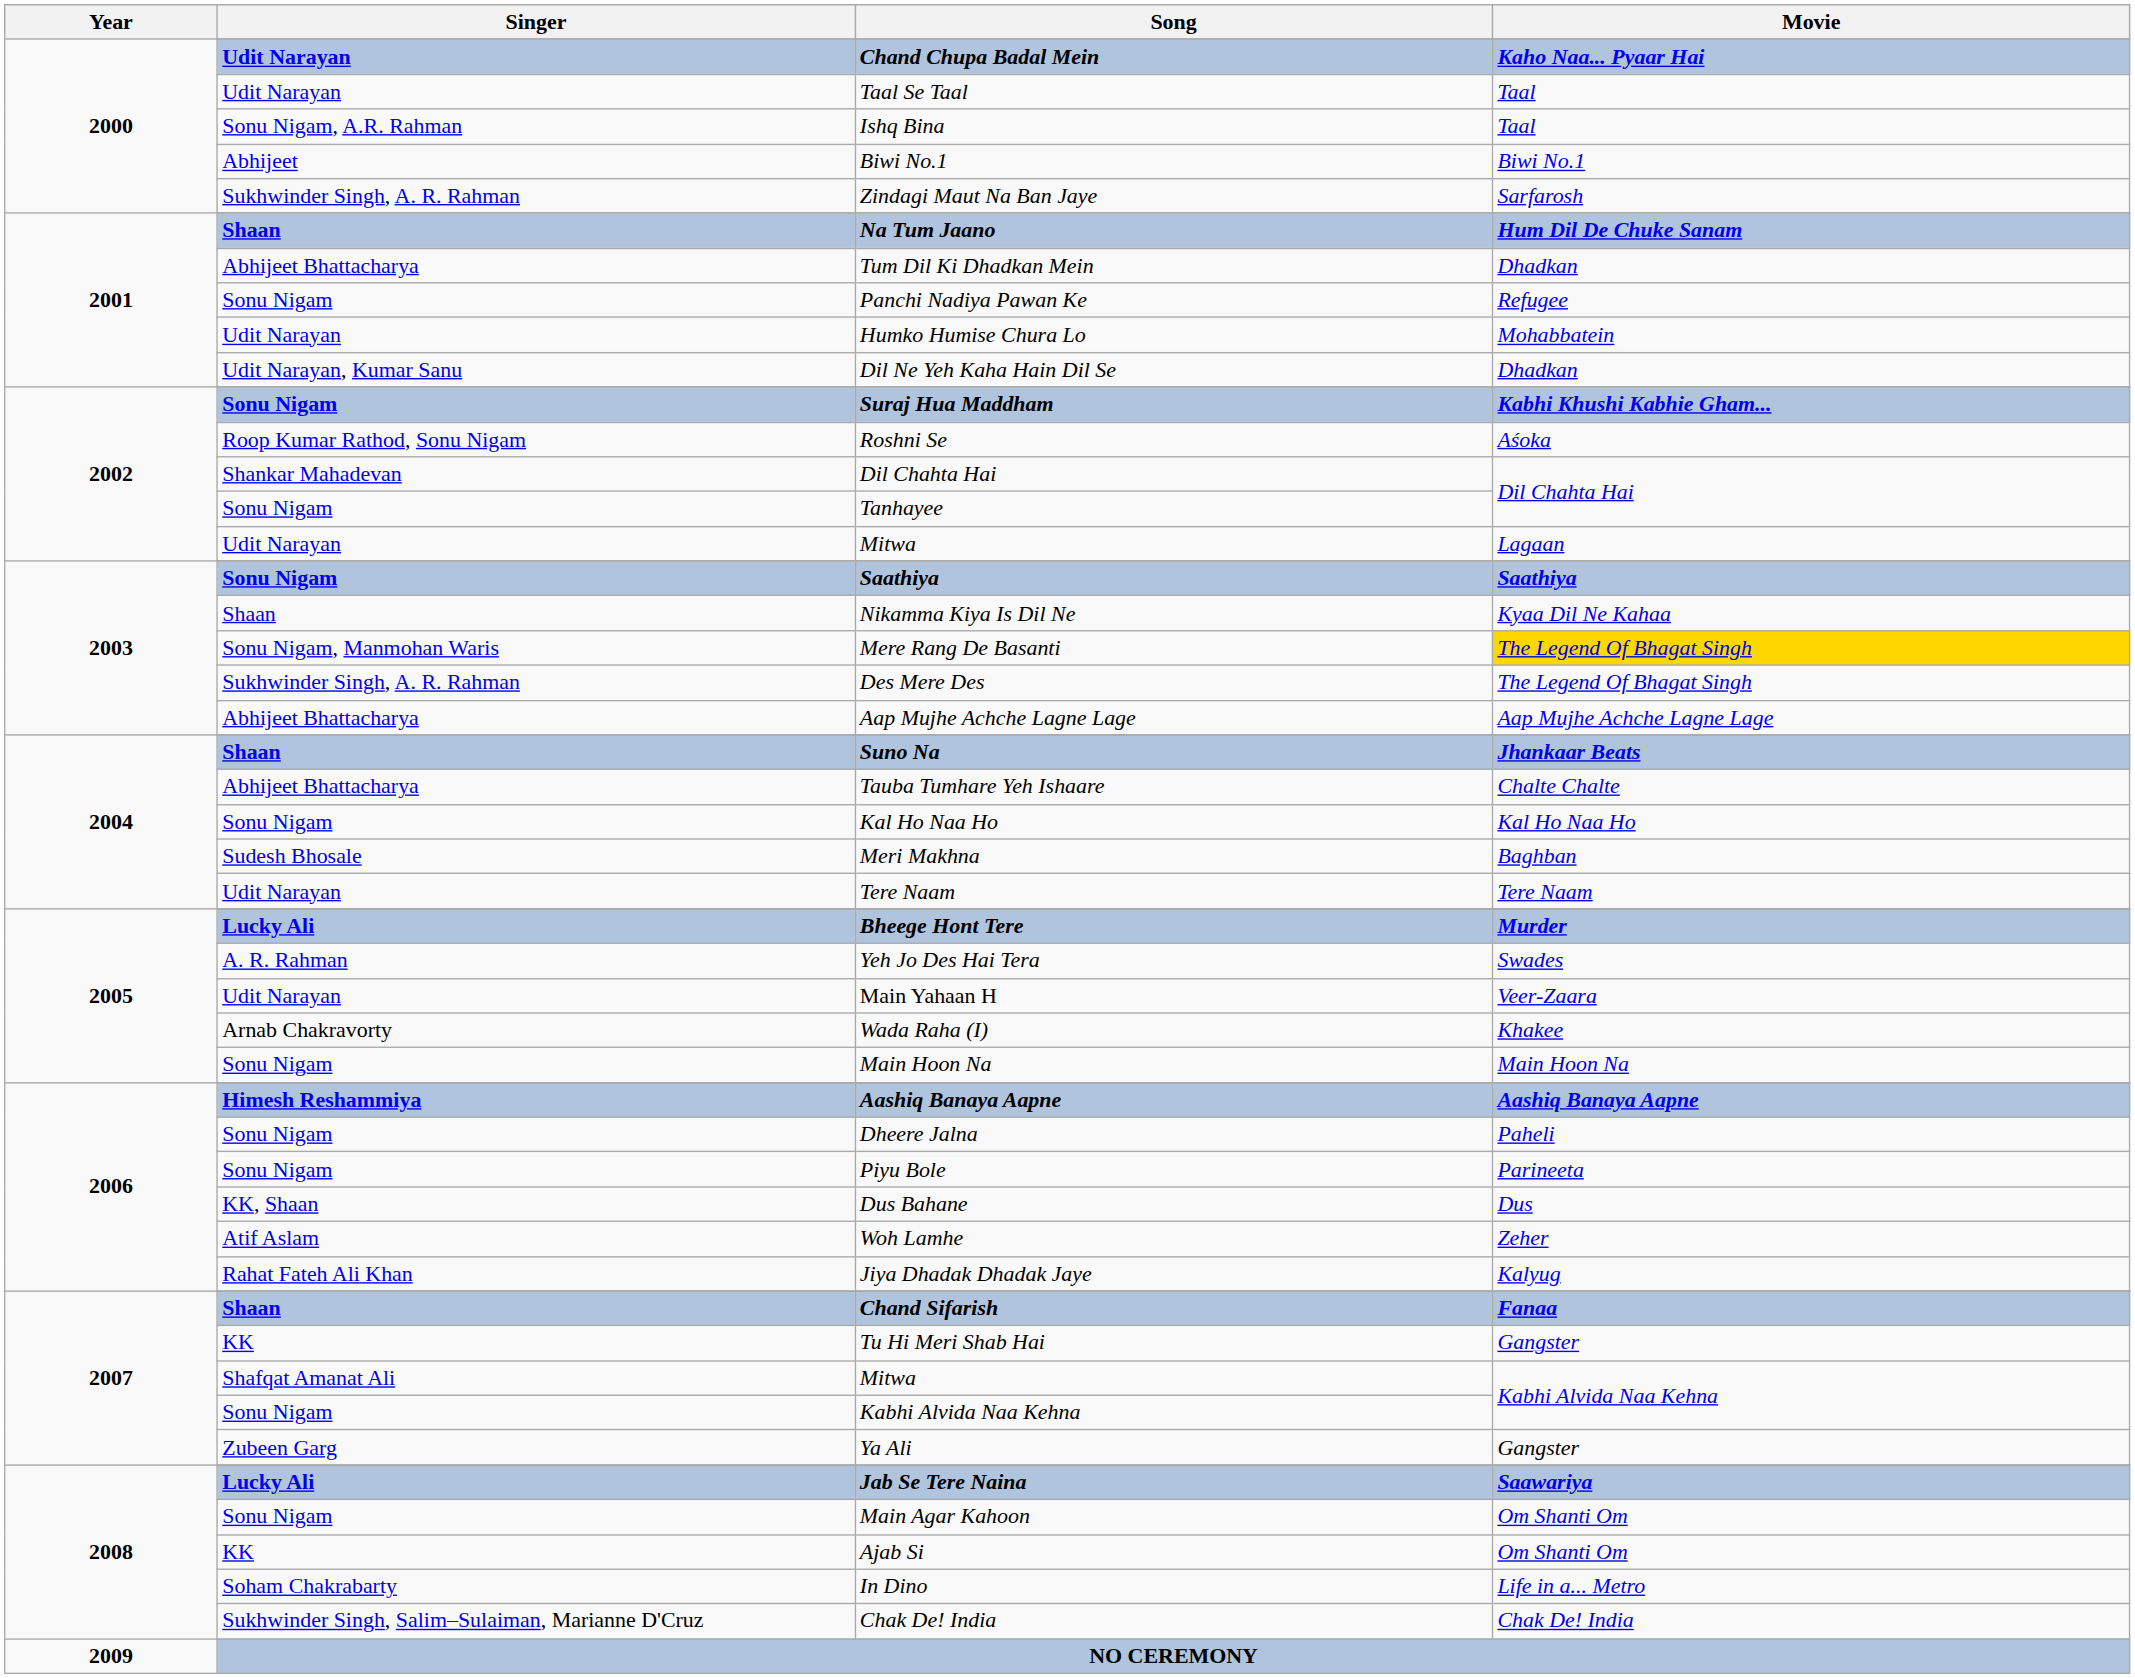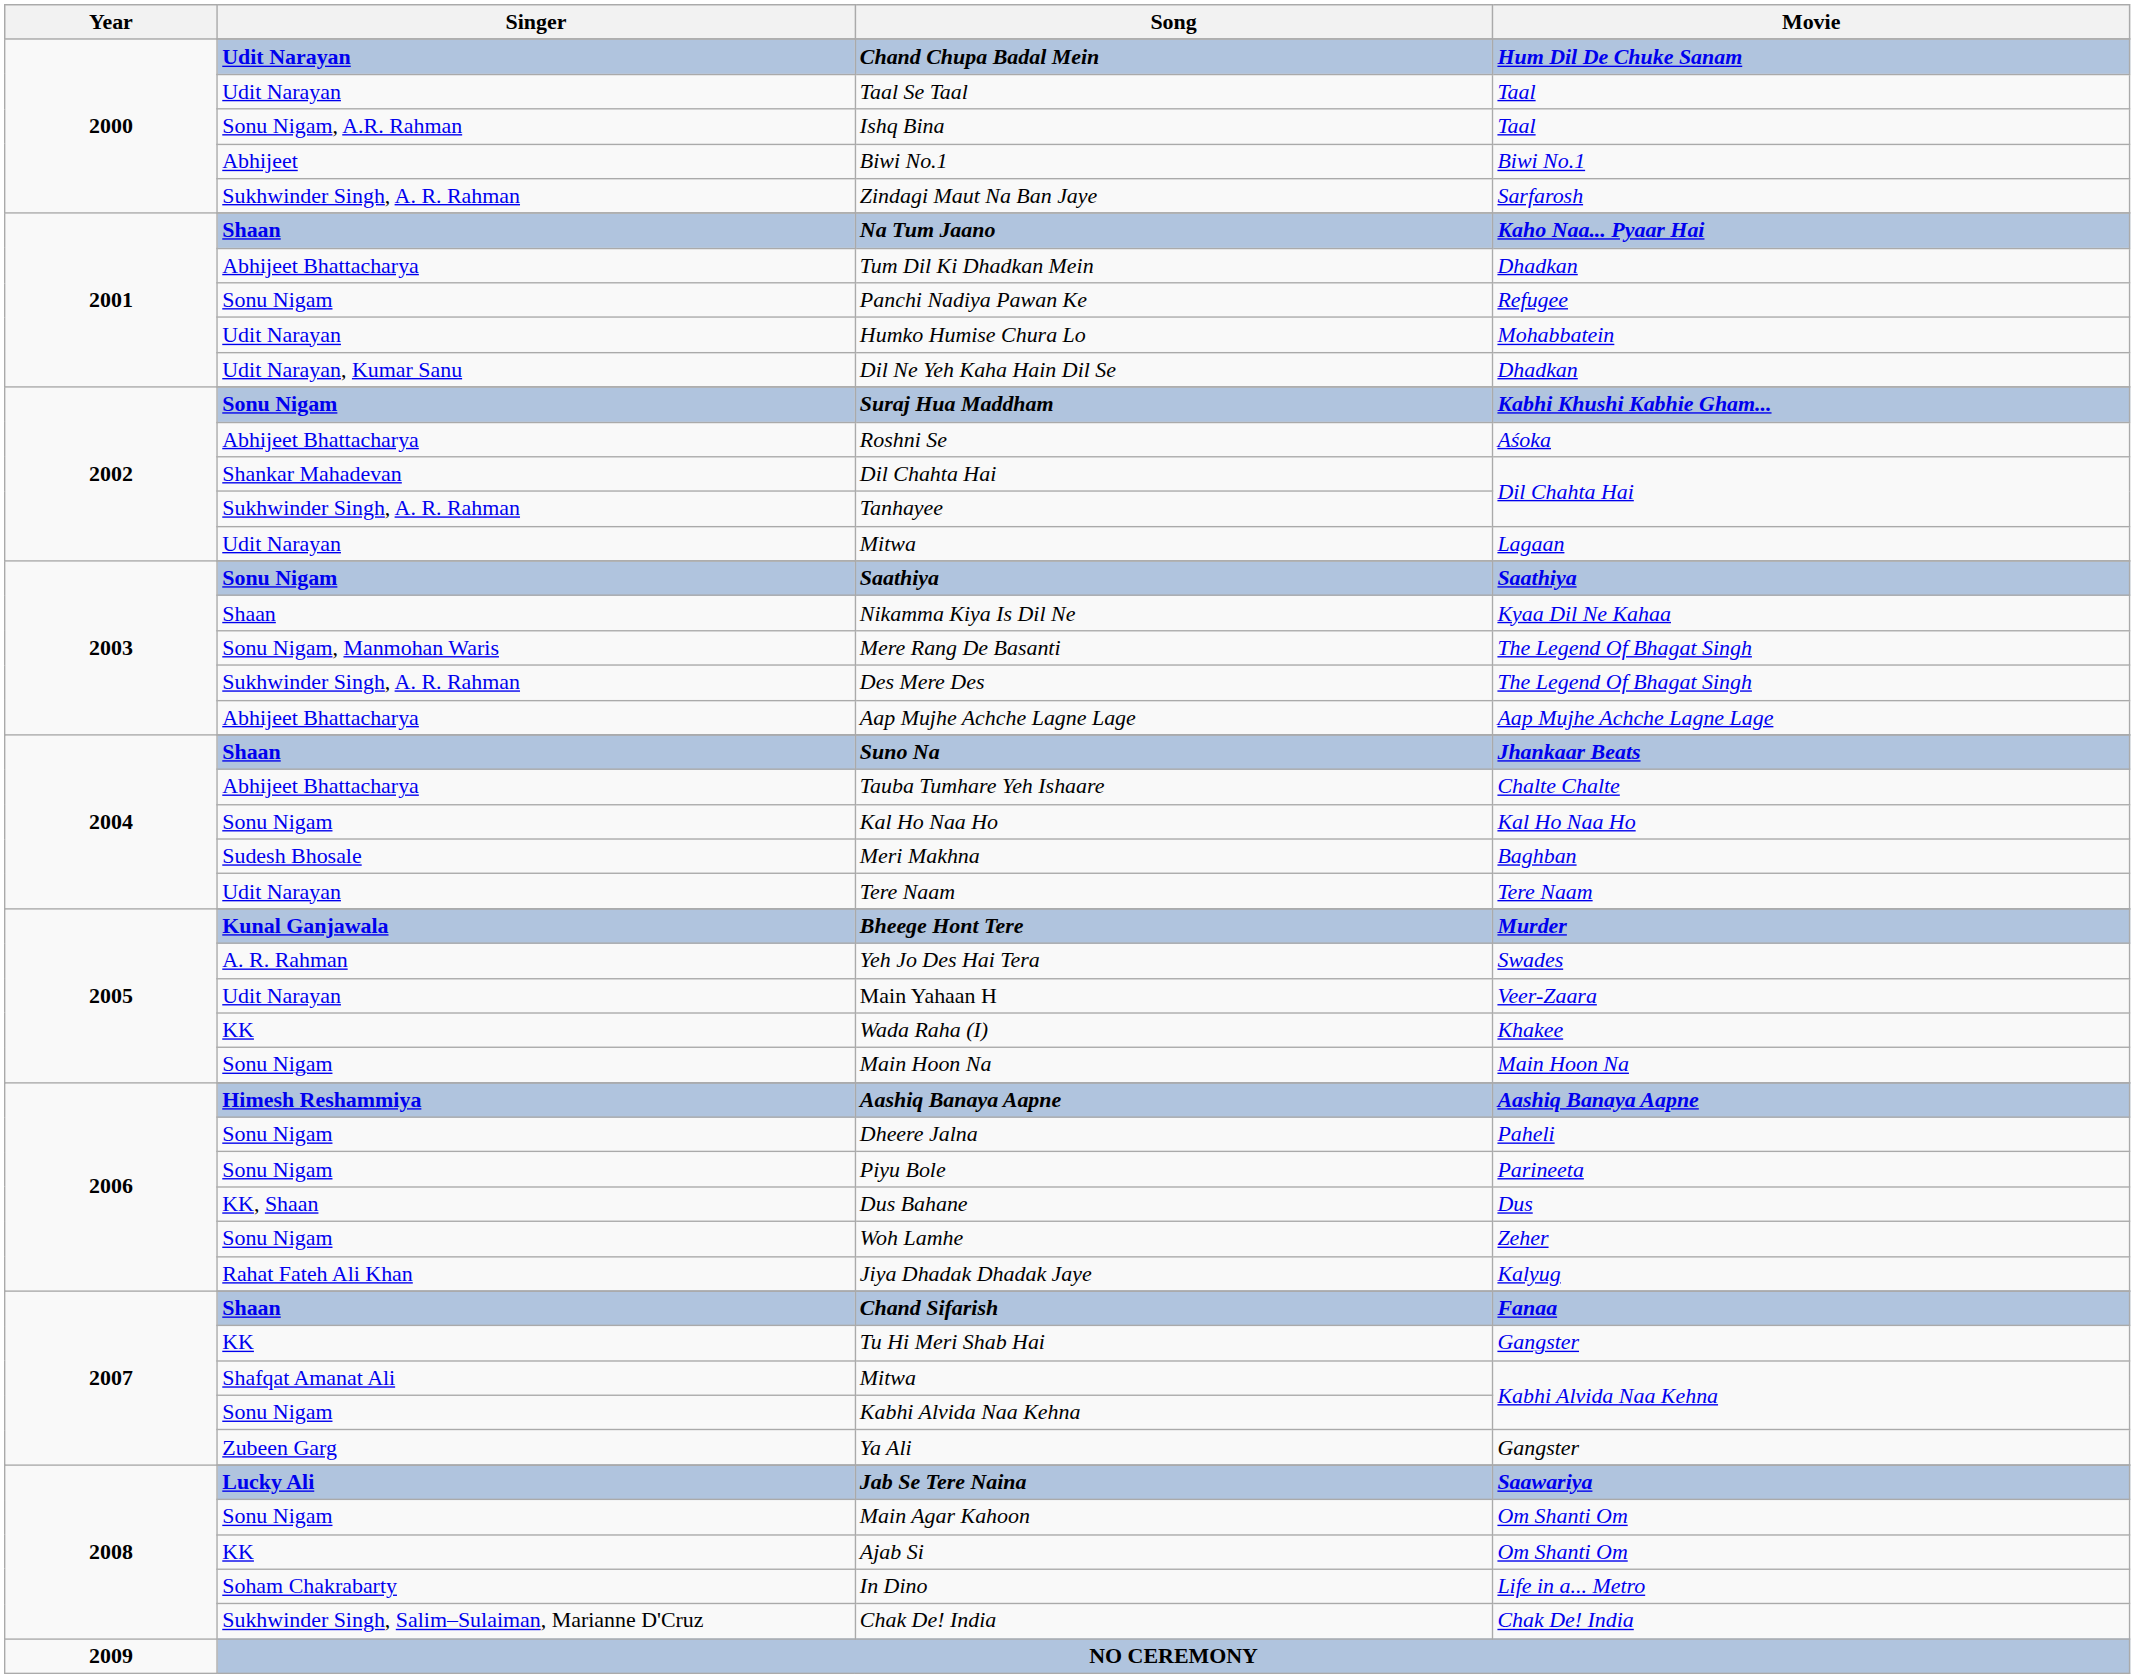Chand Chupa Badal Mein | Movie: Kaho Naa... Pyaar Hai -> Hum Dil De Chuke Sanam
Na Tum Jaano | Movie: Hum Dil De Chuke Sanam -> Kaho Naa... Pyaar Hai
Roshni Se | Singer: Roop Kumar Rathod, Sonu Nigam -> Abhijeet Bhattacharya
Tanhayee | Singer: Sonu Nigam -> Sukhwinder Singh, A. R. Rahman
Mere Rang De Basanti | Movie: gold background -> no background
Bheege Hont Tere | Singer: Lucky Ali -> Kunal Ganjawala
Wada Raha (I) | Singer: Arnab Chakravorty -> KK
Woh Lamhe | Singer: Atif Aslam -> Sonu Nigam
